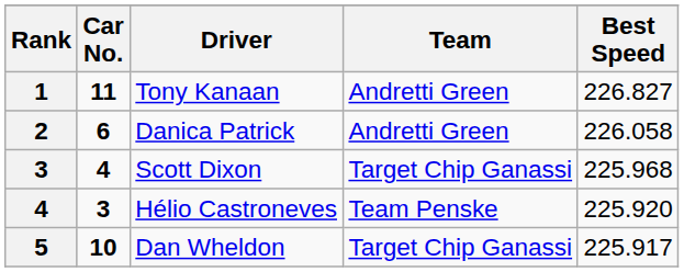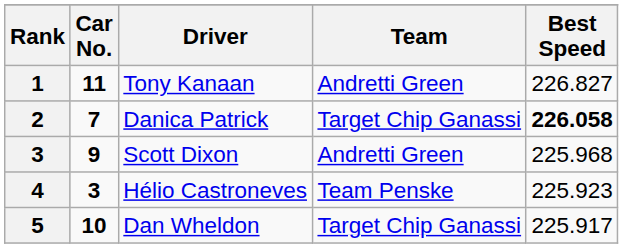Danica Patrick | Car No.: 6 -> 7
Danica Patrick | Team: Andretti Green -> Target Chip Ganassi
Danica Patrick | Best Speed: normal -> bold
Scott Dixon | Car No.: 4 -> 9
Scott Dixon | Team: Target Chip Ganassi -> Andretti Green
Hélio Castroneves | Best Speed: 225.920 -> 225.923
